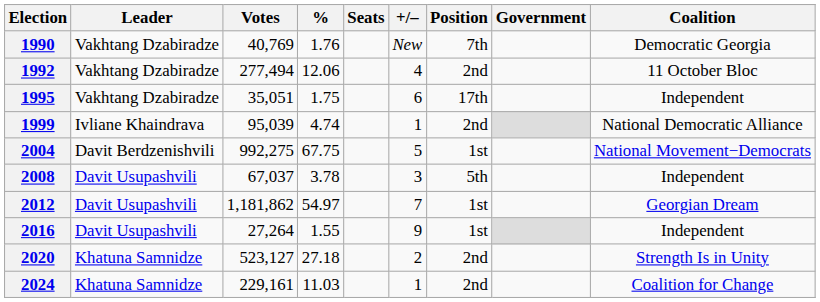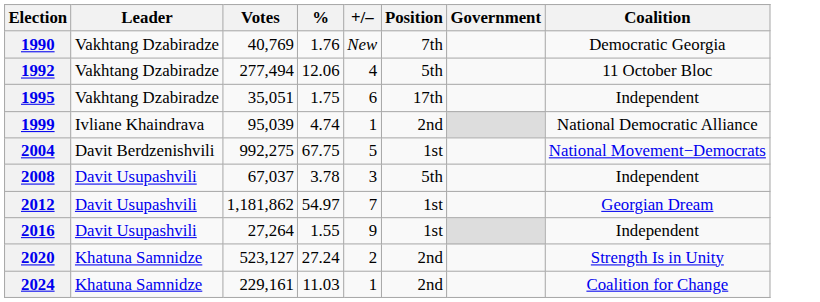- column: Seats
1992 | Position: 2nd -> 5th
2020 | %: 27.18 -> 27.24
